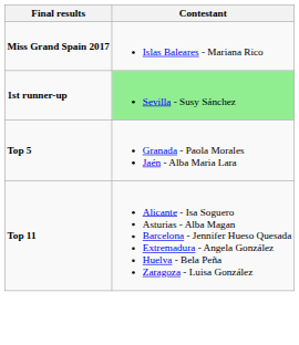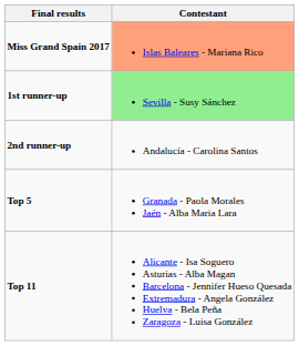Miss Grand Spain 2017 | Contestant: no background -> lightsalmon background
+ row: 2nd runner-up | Andalucía - Carolina Santos
